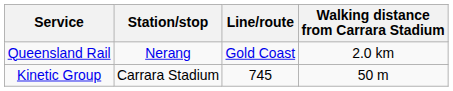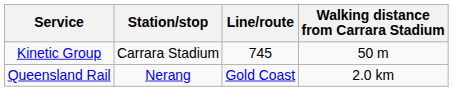rows swapped: Kinetic Group <-> Queensland Rail
